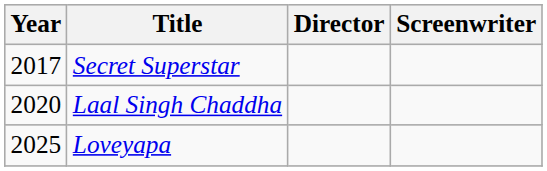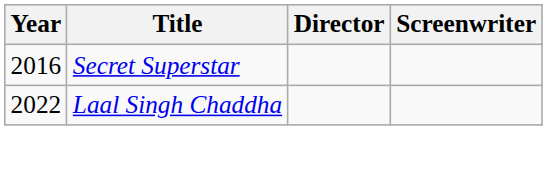Secret Superstar | Year: 2017 -> 2016
Laal Singh Chaddha | Year: 2020 -> 2022
- row: 2025 | Loveyapa
